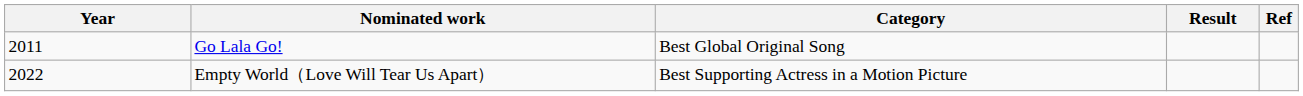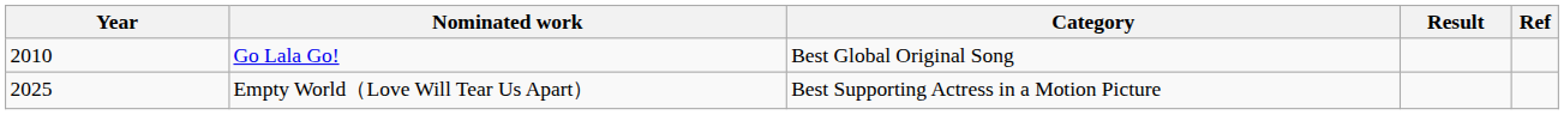Go Lala Go! | Year: 2011 -> 2010
Empty World（Love Will Tear Us Apart） | Year: 2022 -> 2025
